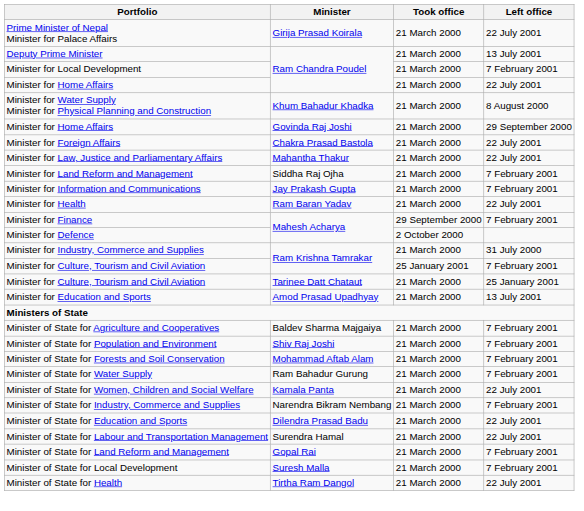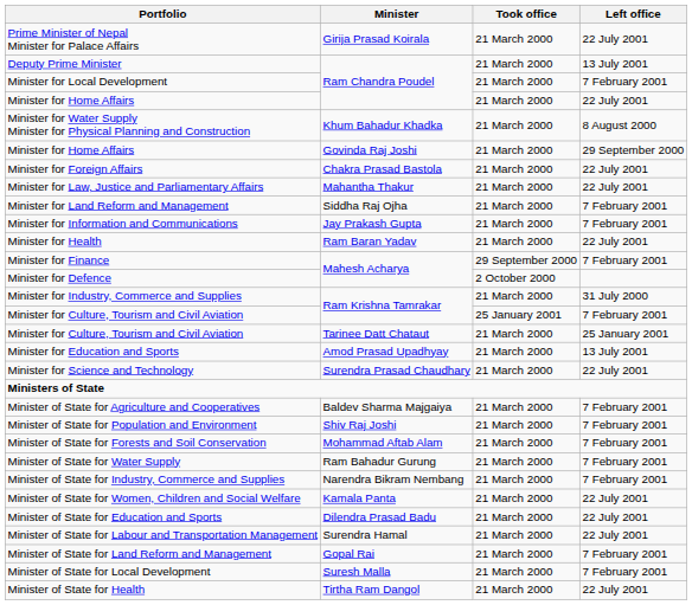+ row: Minister for Science and Technology | Surendra Prasad Chaudhary | 21 March 2000 | 22 July 2001
rows swapped: Minister of State for Women, Children and Social Welfare <-> Minister of State for Industry, Commerce and Supplies
